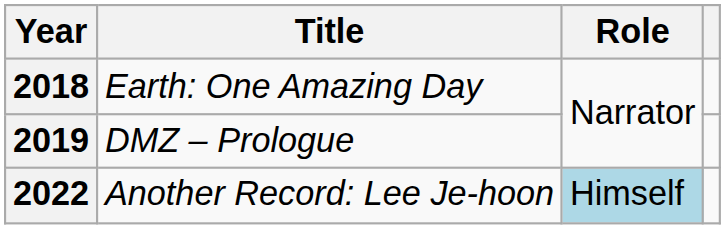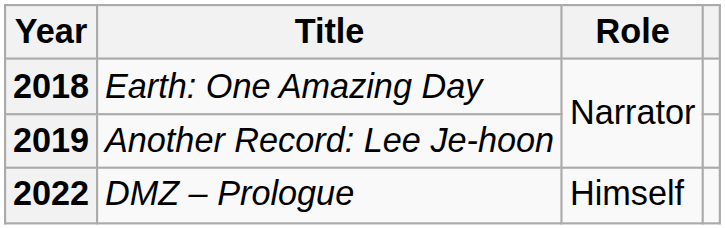2019 | Title: DMZ – Prologue -> Another Record: Lee Je-hoon
2022 | Title: Another Record: Lee Je-hoon -> DMZ – Prologue
2022 | Role: lightblue background -> no background
